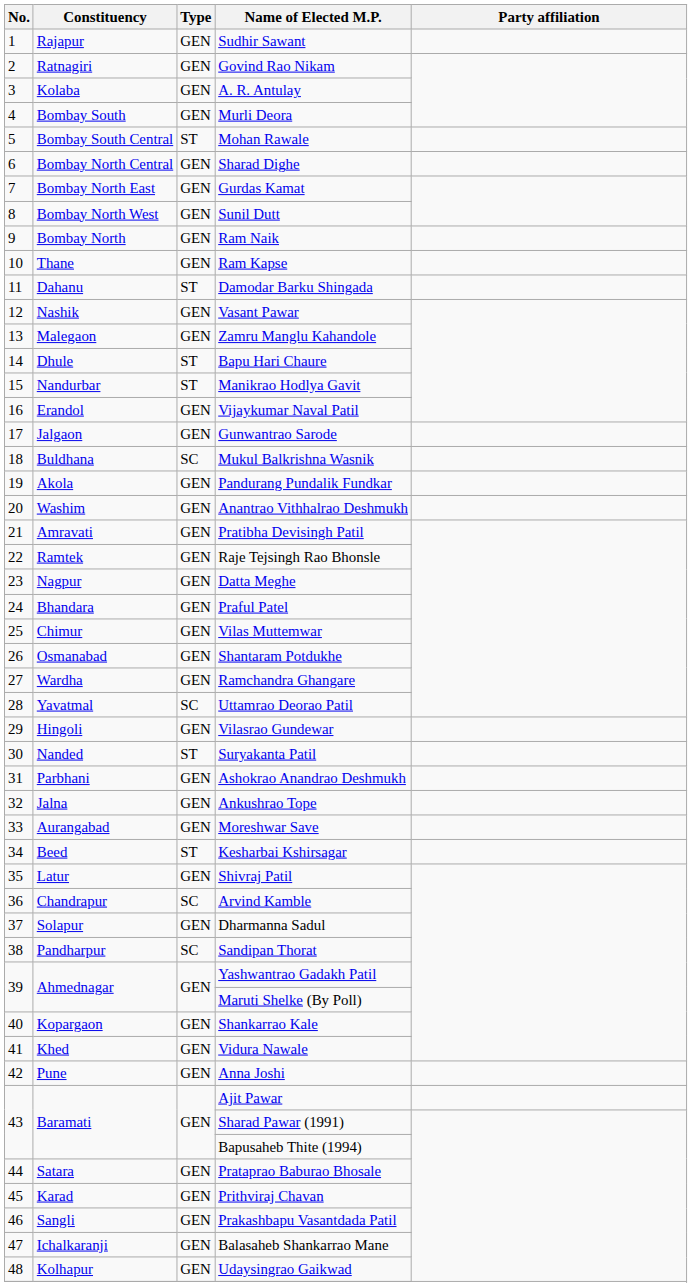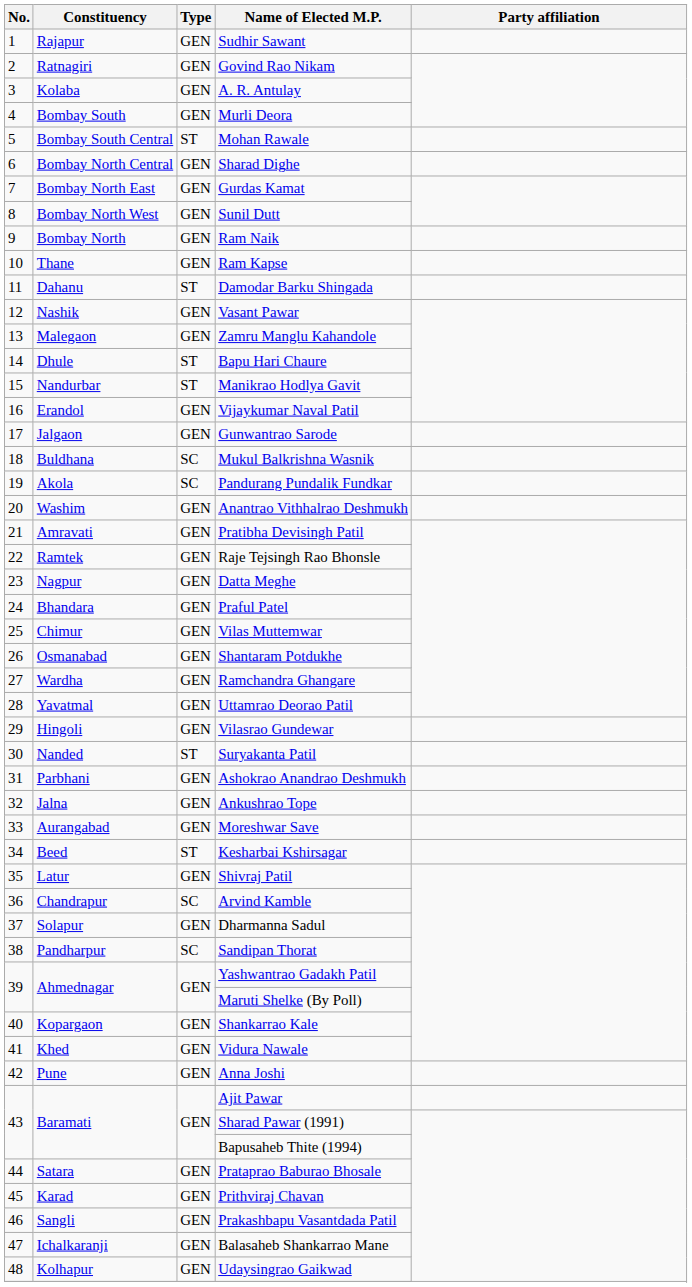Pandurang Pundalik Fundkar | Type: GEN -> SC
Uttamrao Deorao Patil | Type: SC -> GEN
